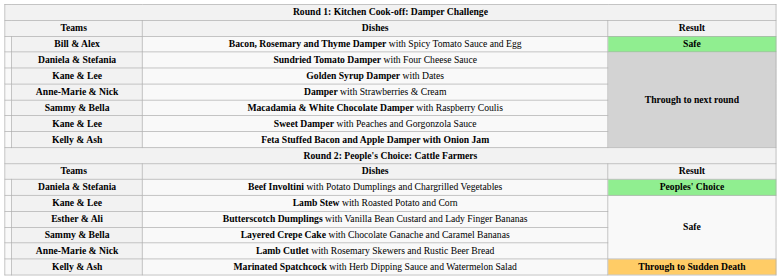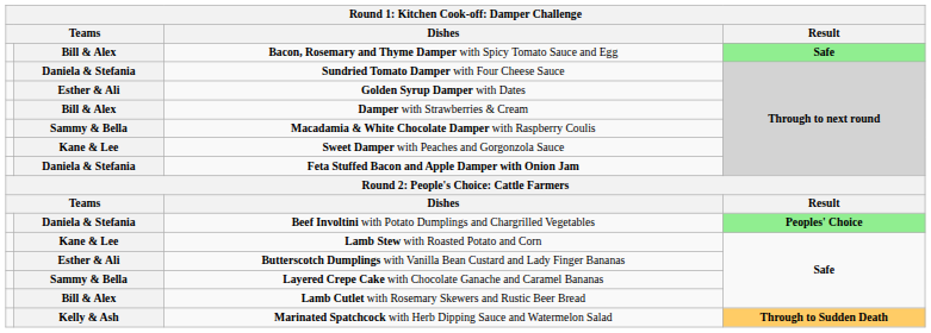Golden Syrup Damper with Dates | column 2: Kane & Lee -> Esther & Ali
Damper with Strawberries & Cream | column 2: Anne-Marie & Nick -> Bill & Alex
Feta Stuffed Bacon and Apple Damper with Onion Jam | column 2: Kelly & Ash -> Daniela & Stefania
Lamb Cutlet with Rosemary Skewers and Rustic Beer Bread | column 2: Anne-Marie & Nick -> Bill & Alex
